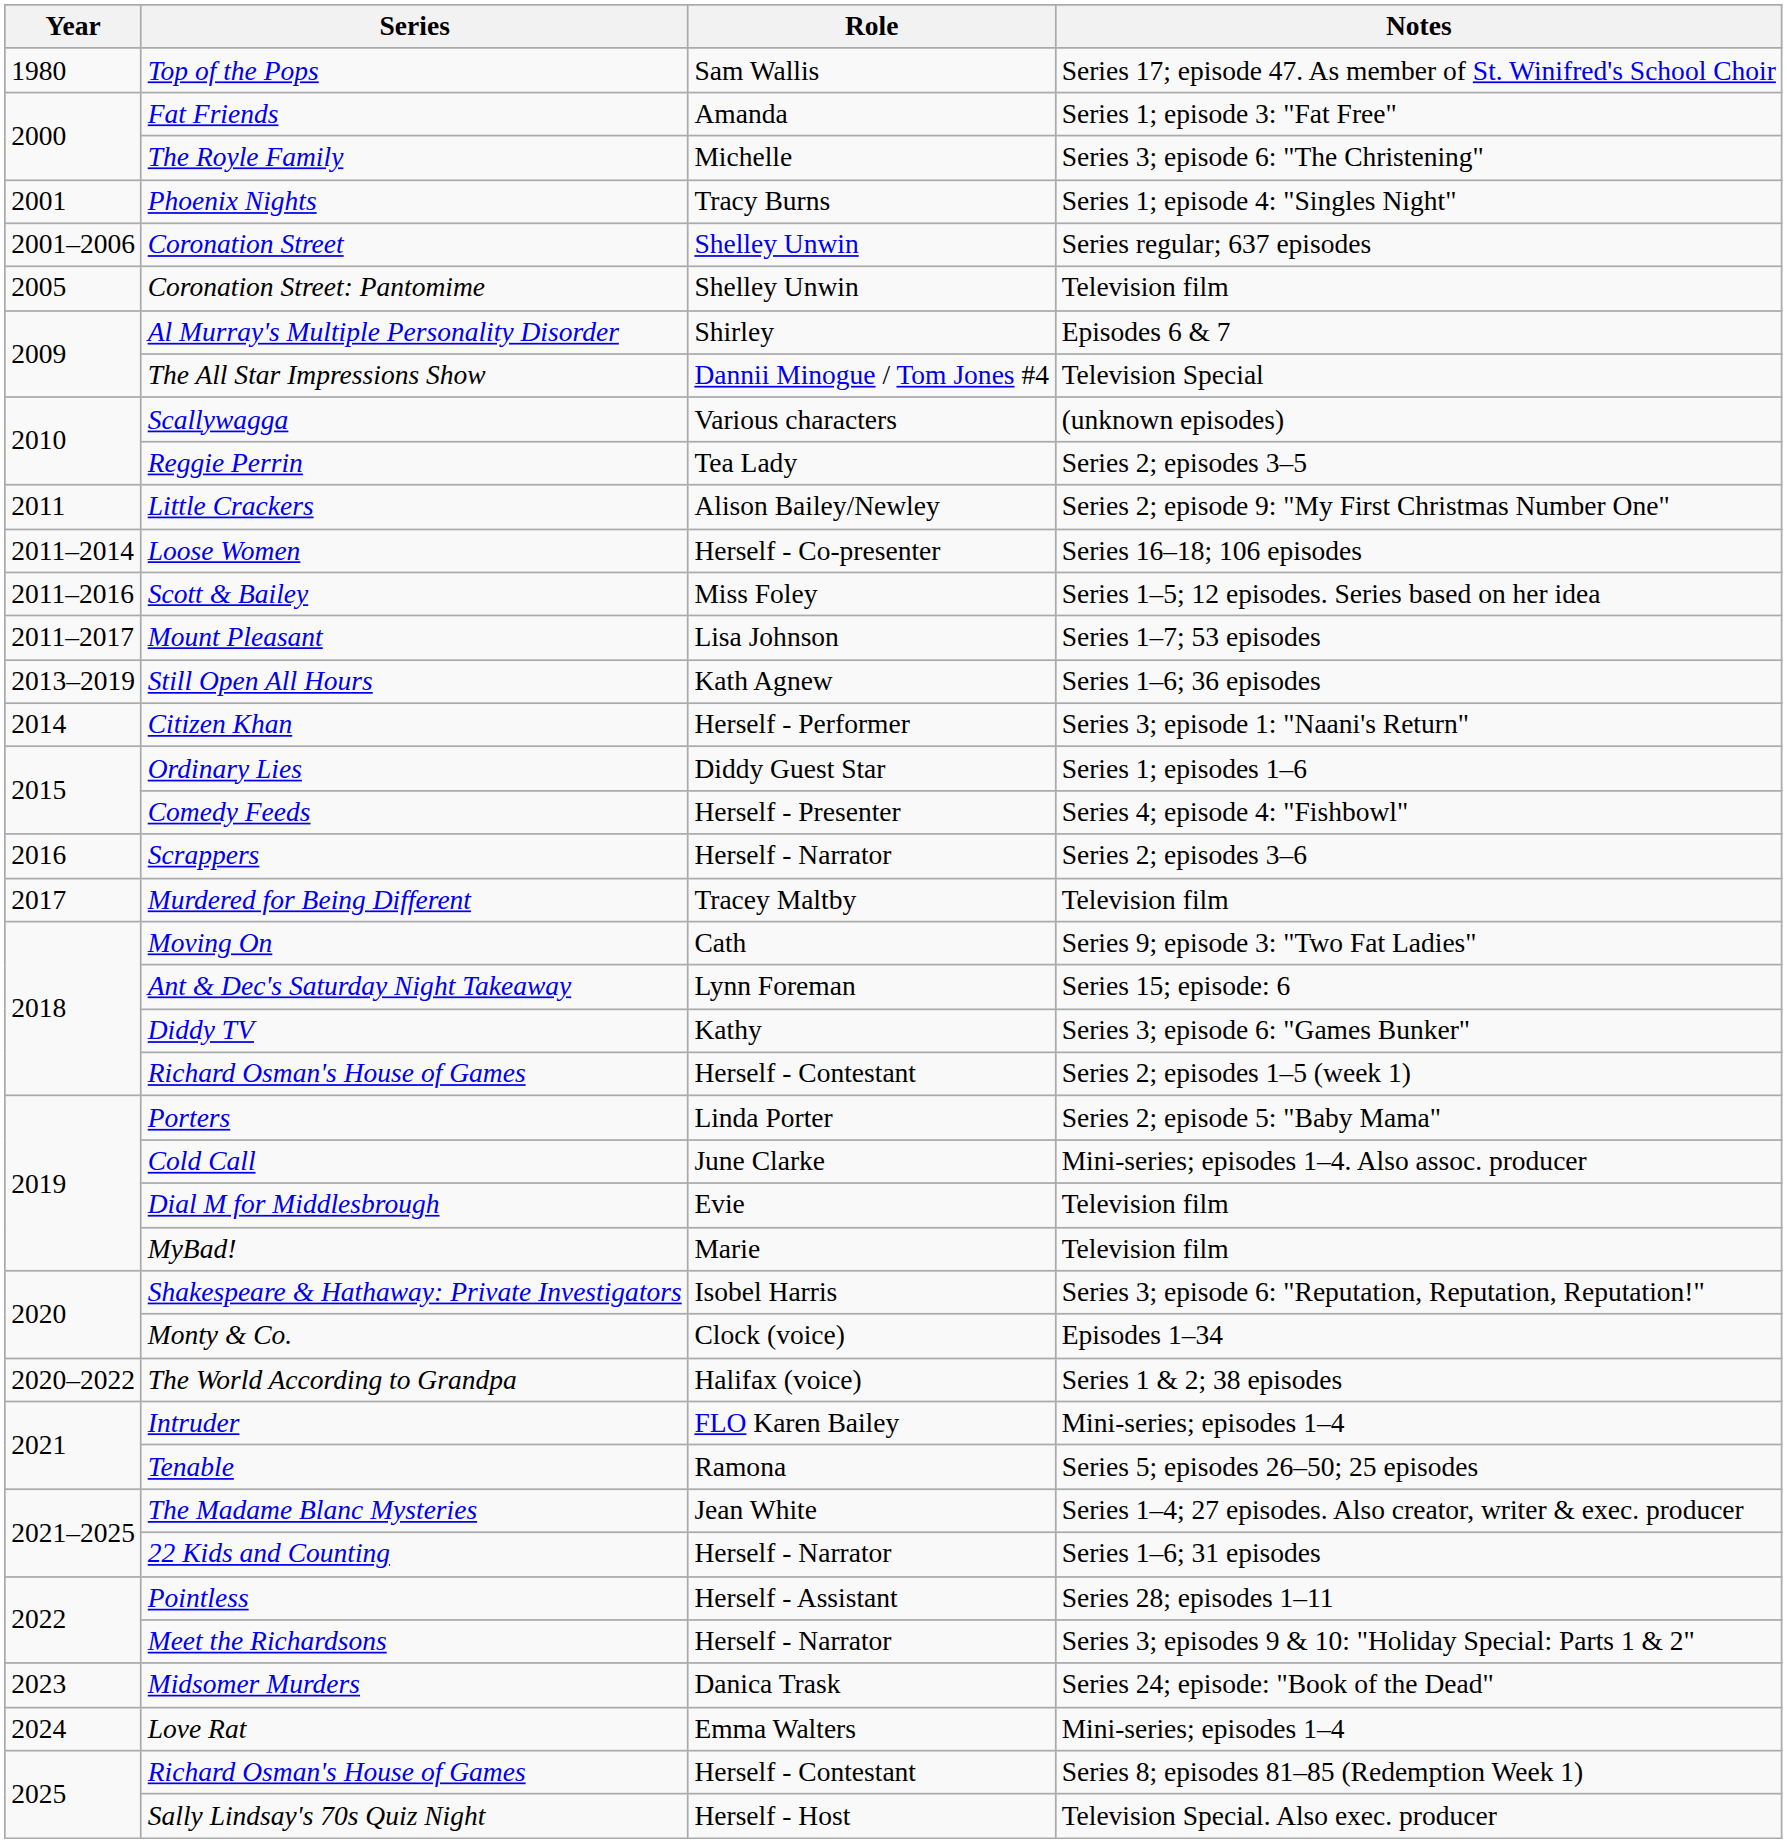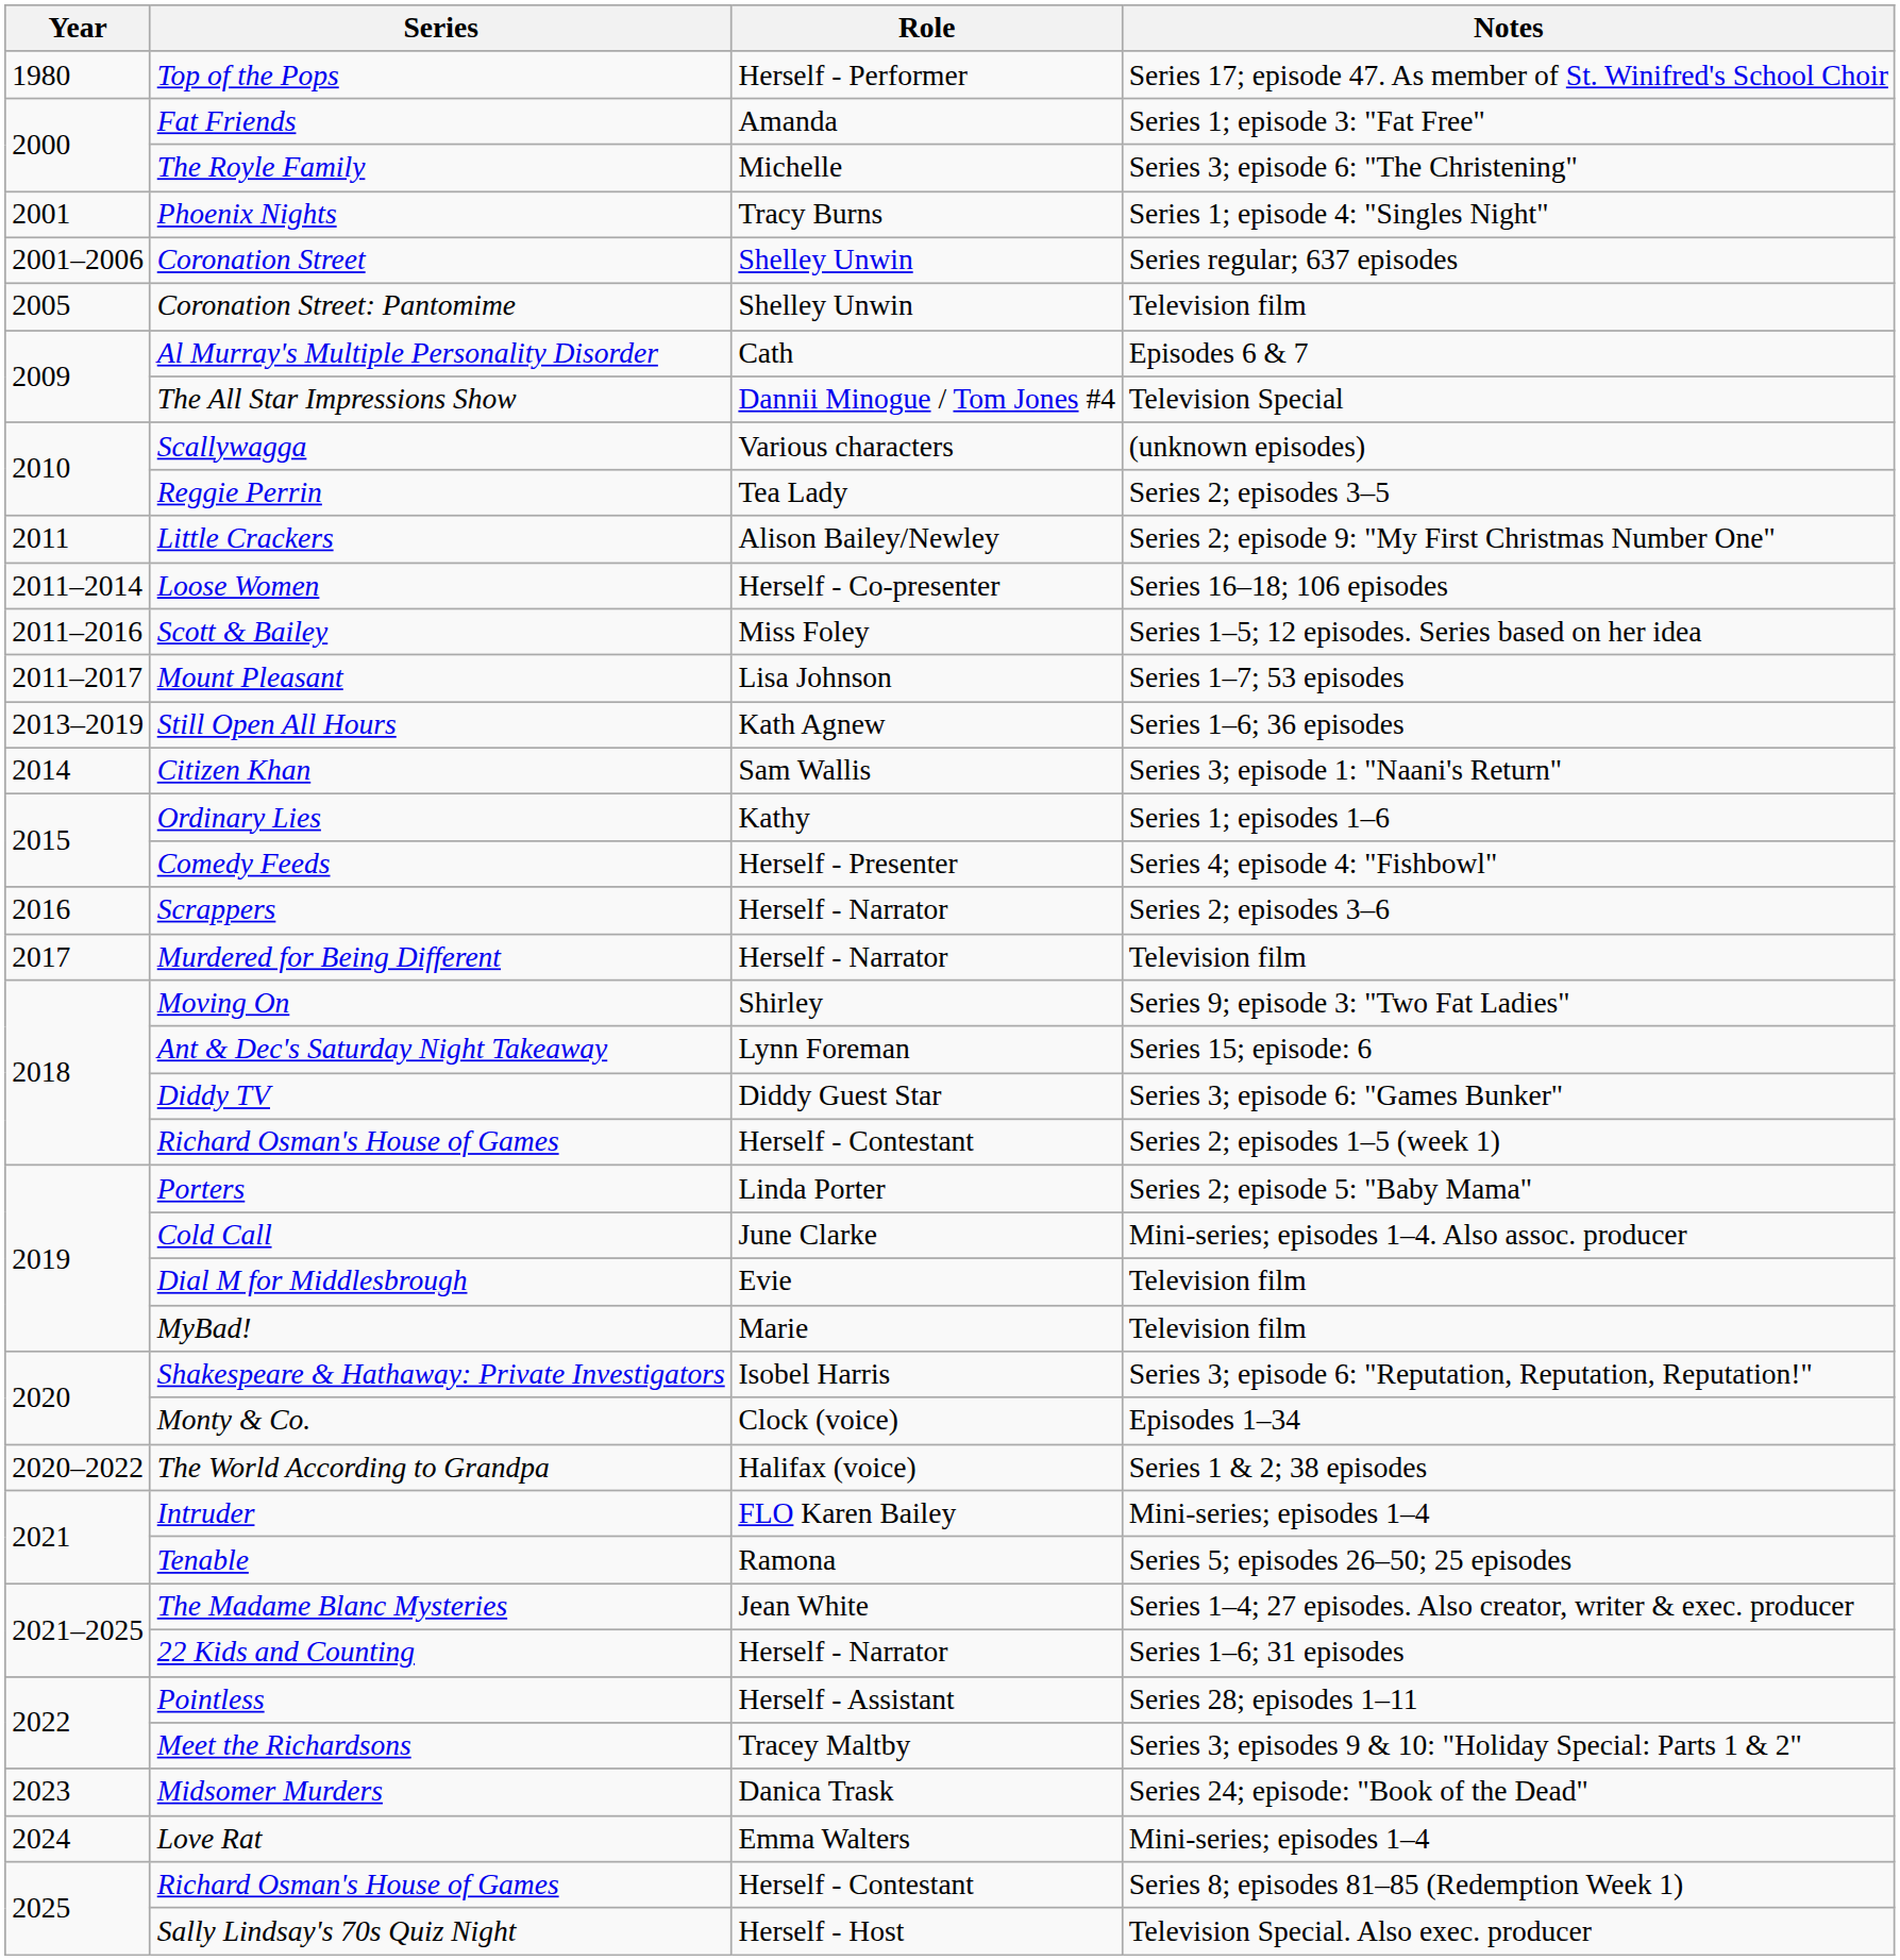Top of the Pops | Role: Sam Wallis -> Herself - Performer
Al Murray's Multiple Personality Disorder | Role: Shirley -> Cath
Citizen Khan | Role: Herself - Performer -> Sam Wallis
Ordinary Lies | Role: Diddy Guest Star -> Kathy
Murdered for Being Different | Role: Tracey Maltby -> Herself - Narrator
Moving On | Role: Cath -> Shirley
Diddy TV | Role: Kathy -> Diddy Guest Star
Meet the Richardsons | Role: Herself - Narrator -> Tracey Maltby
